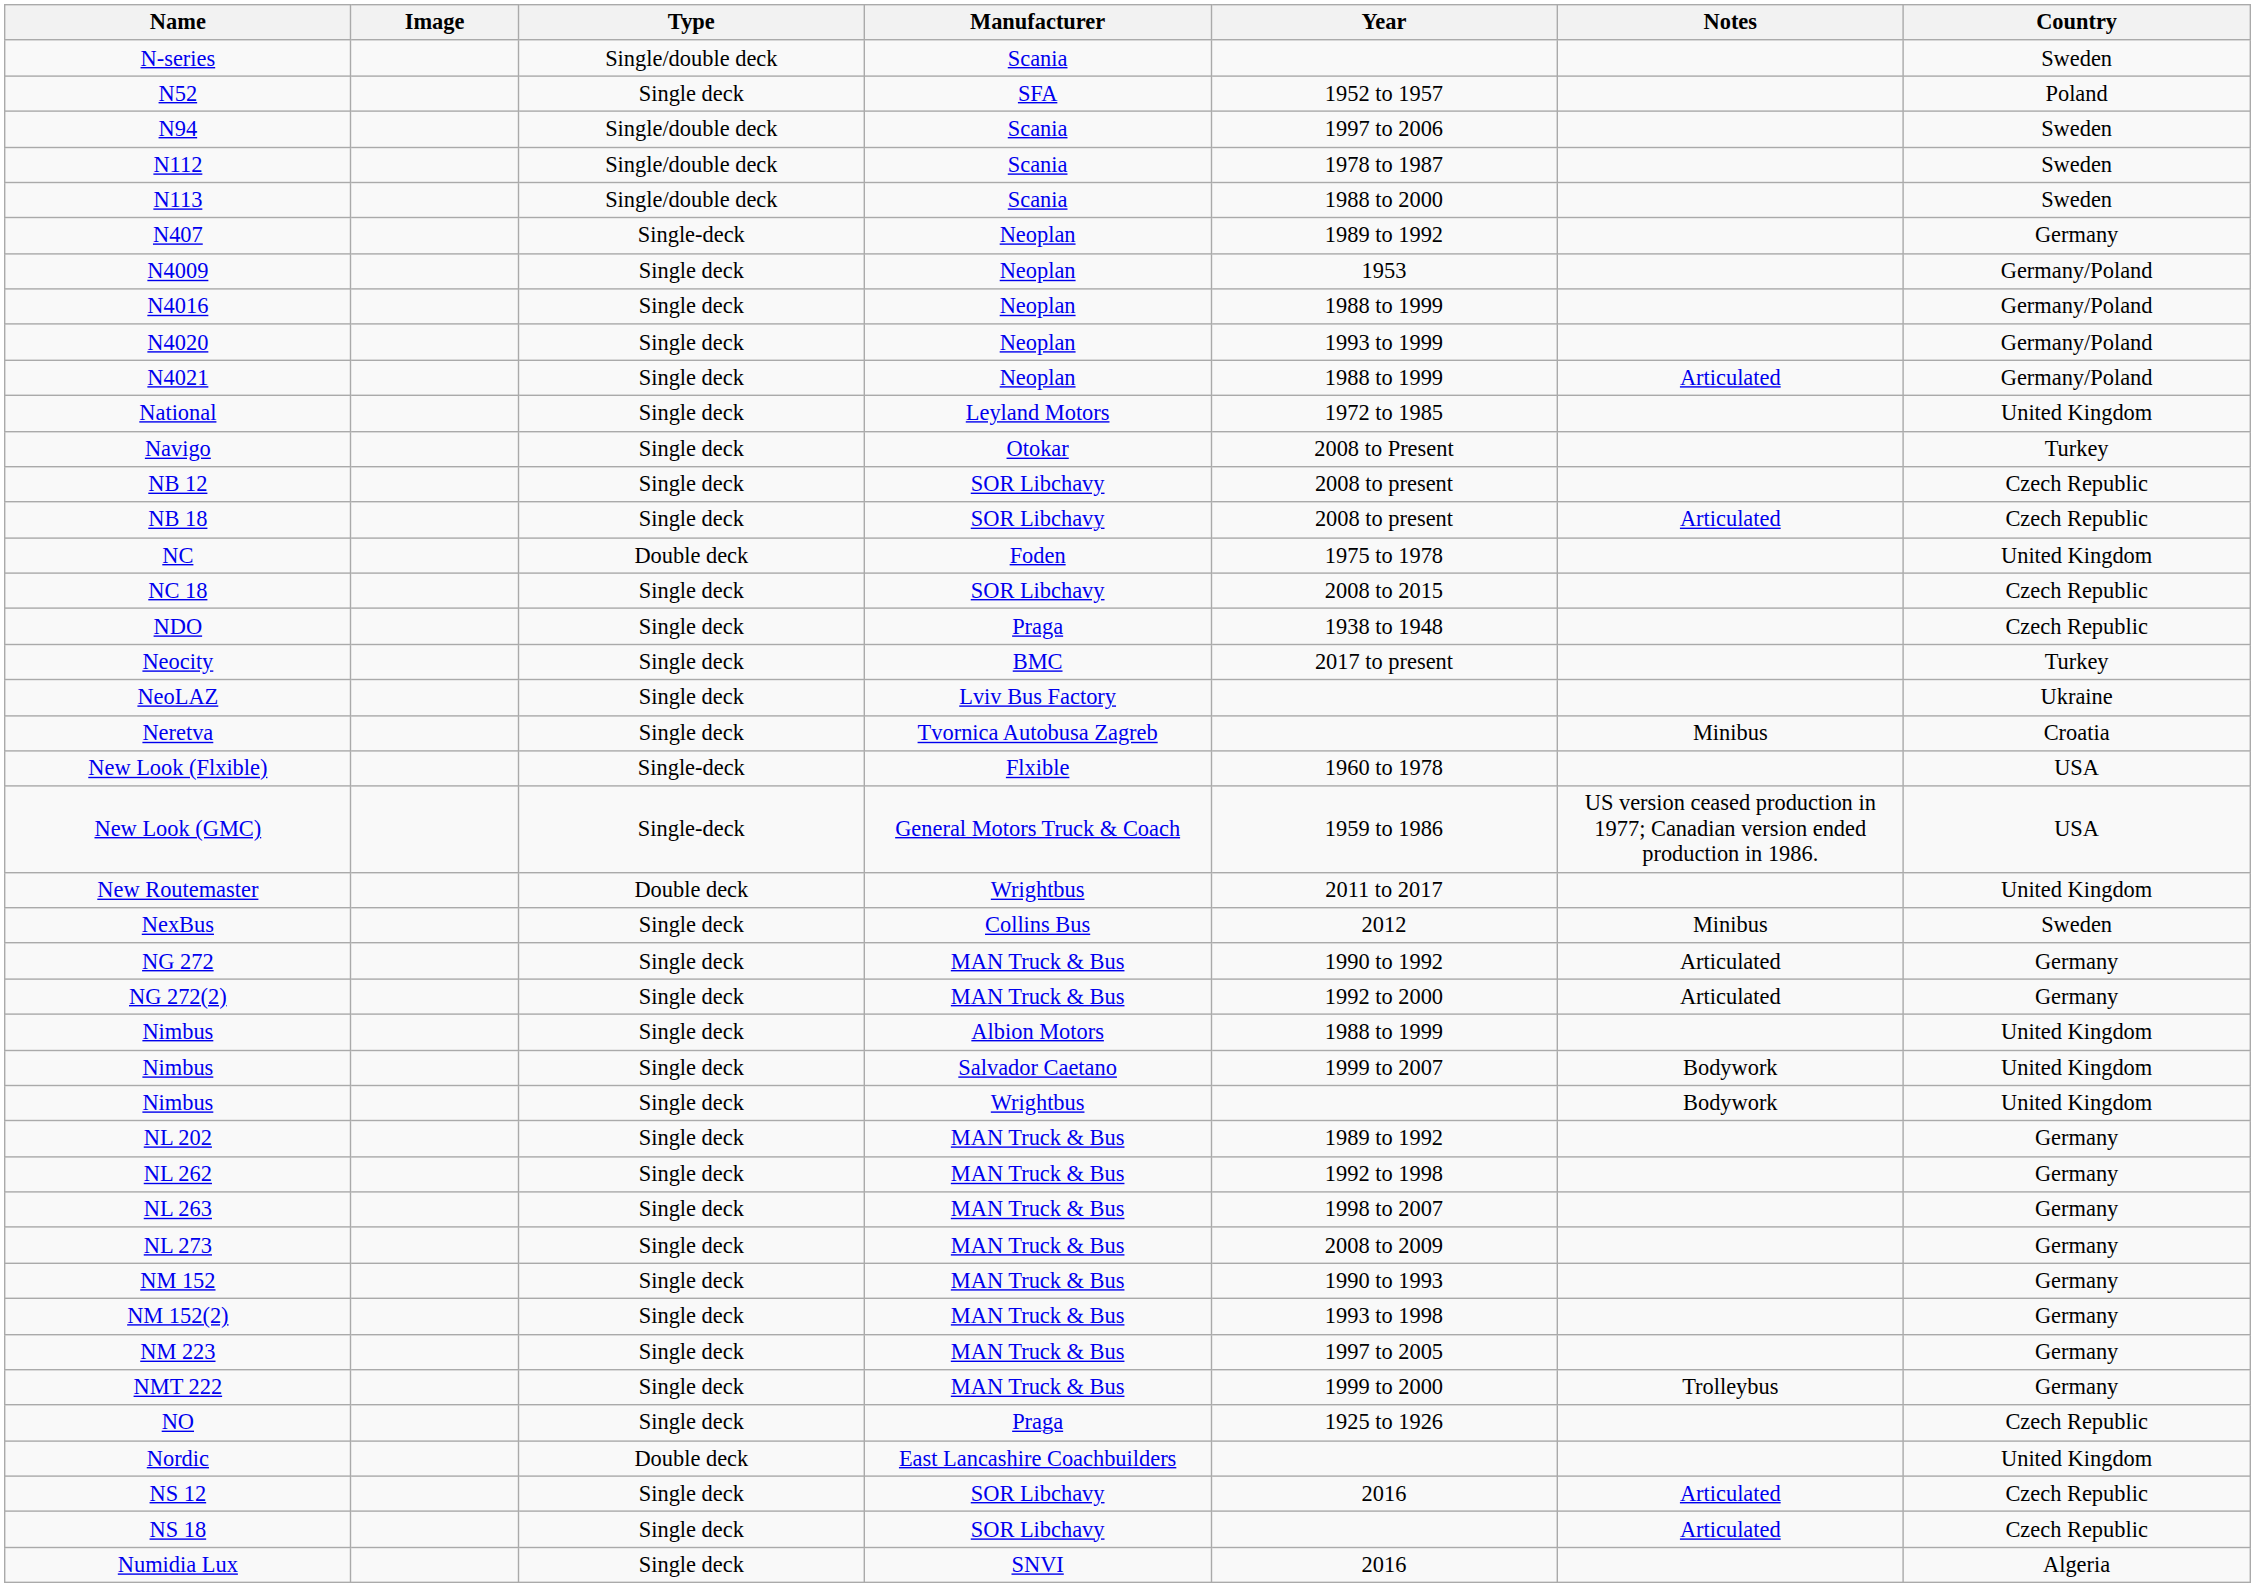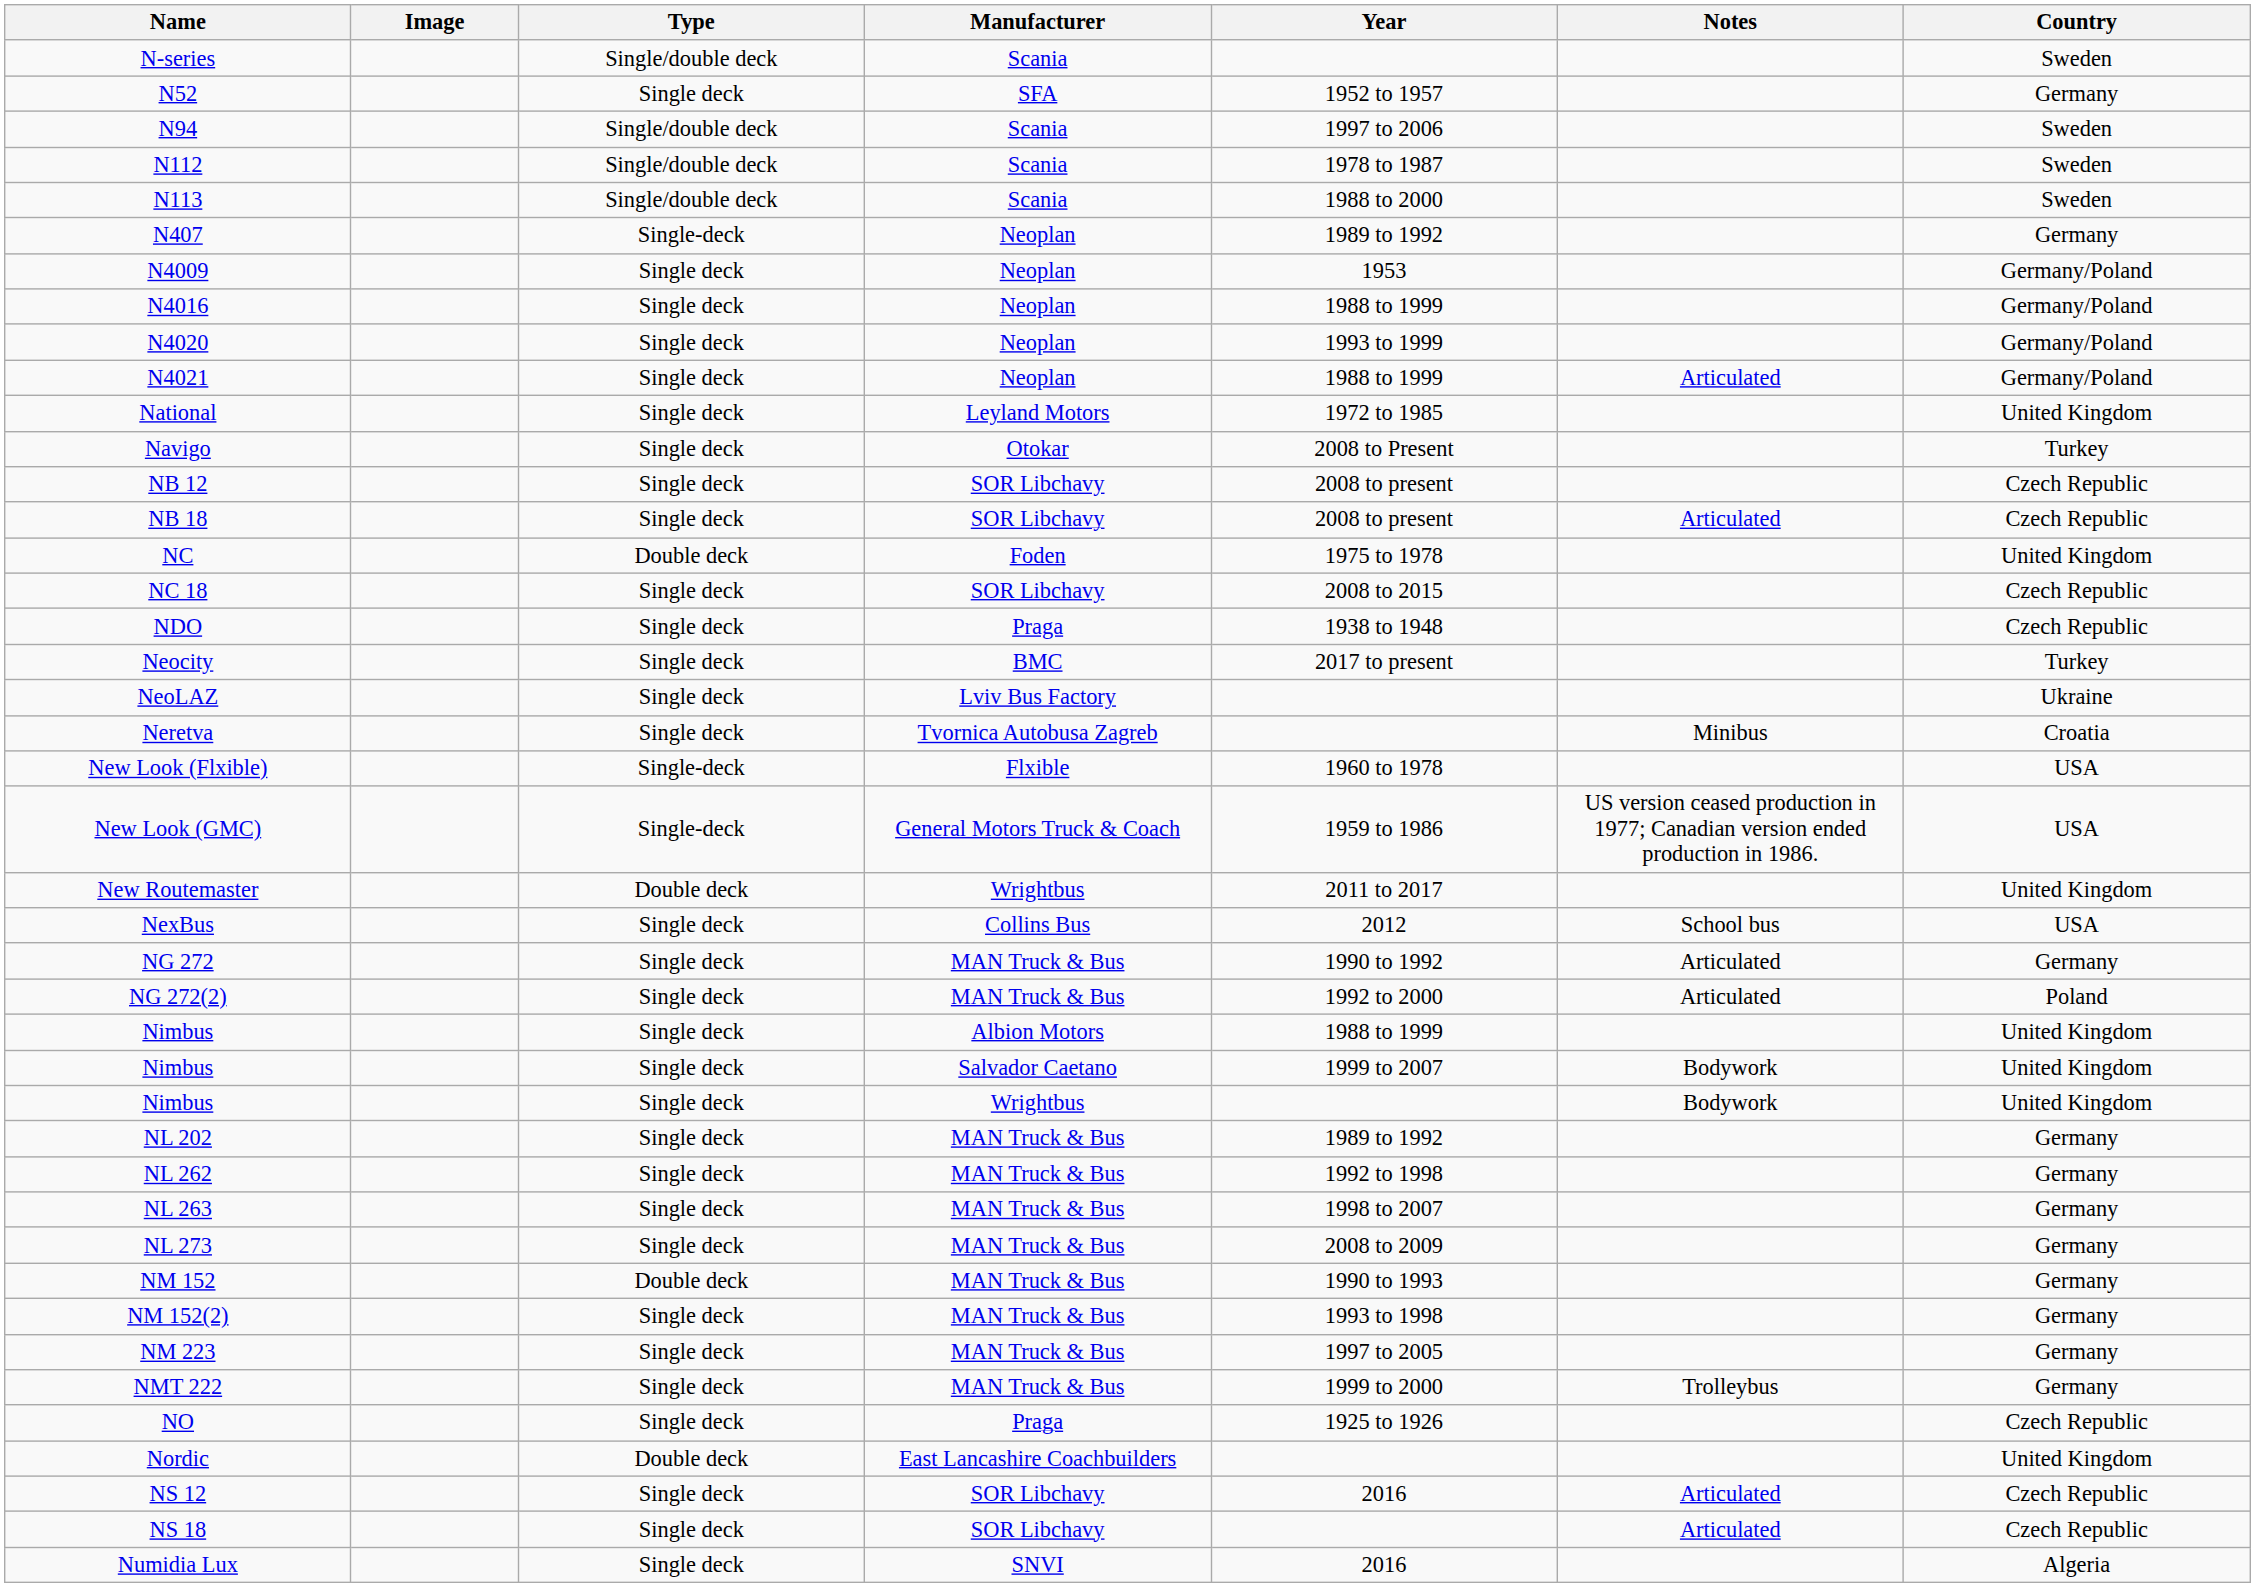N52 | Country: Poland -> Germany
NexBus | Notes: Minibus -> School bus
NexBus | Country: Sweden -> USA
NG 272(2) | Country: Germany -> Poland
NM 152 | Type: Single deck -> Double deck
